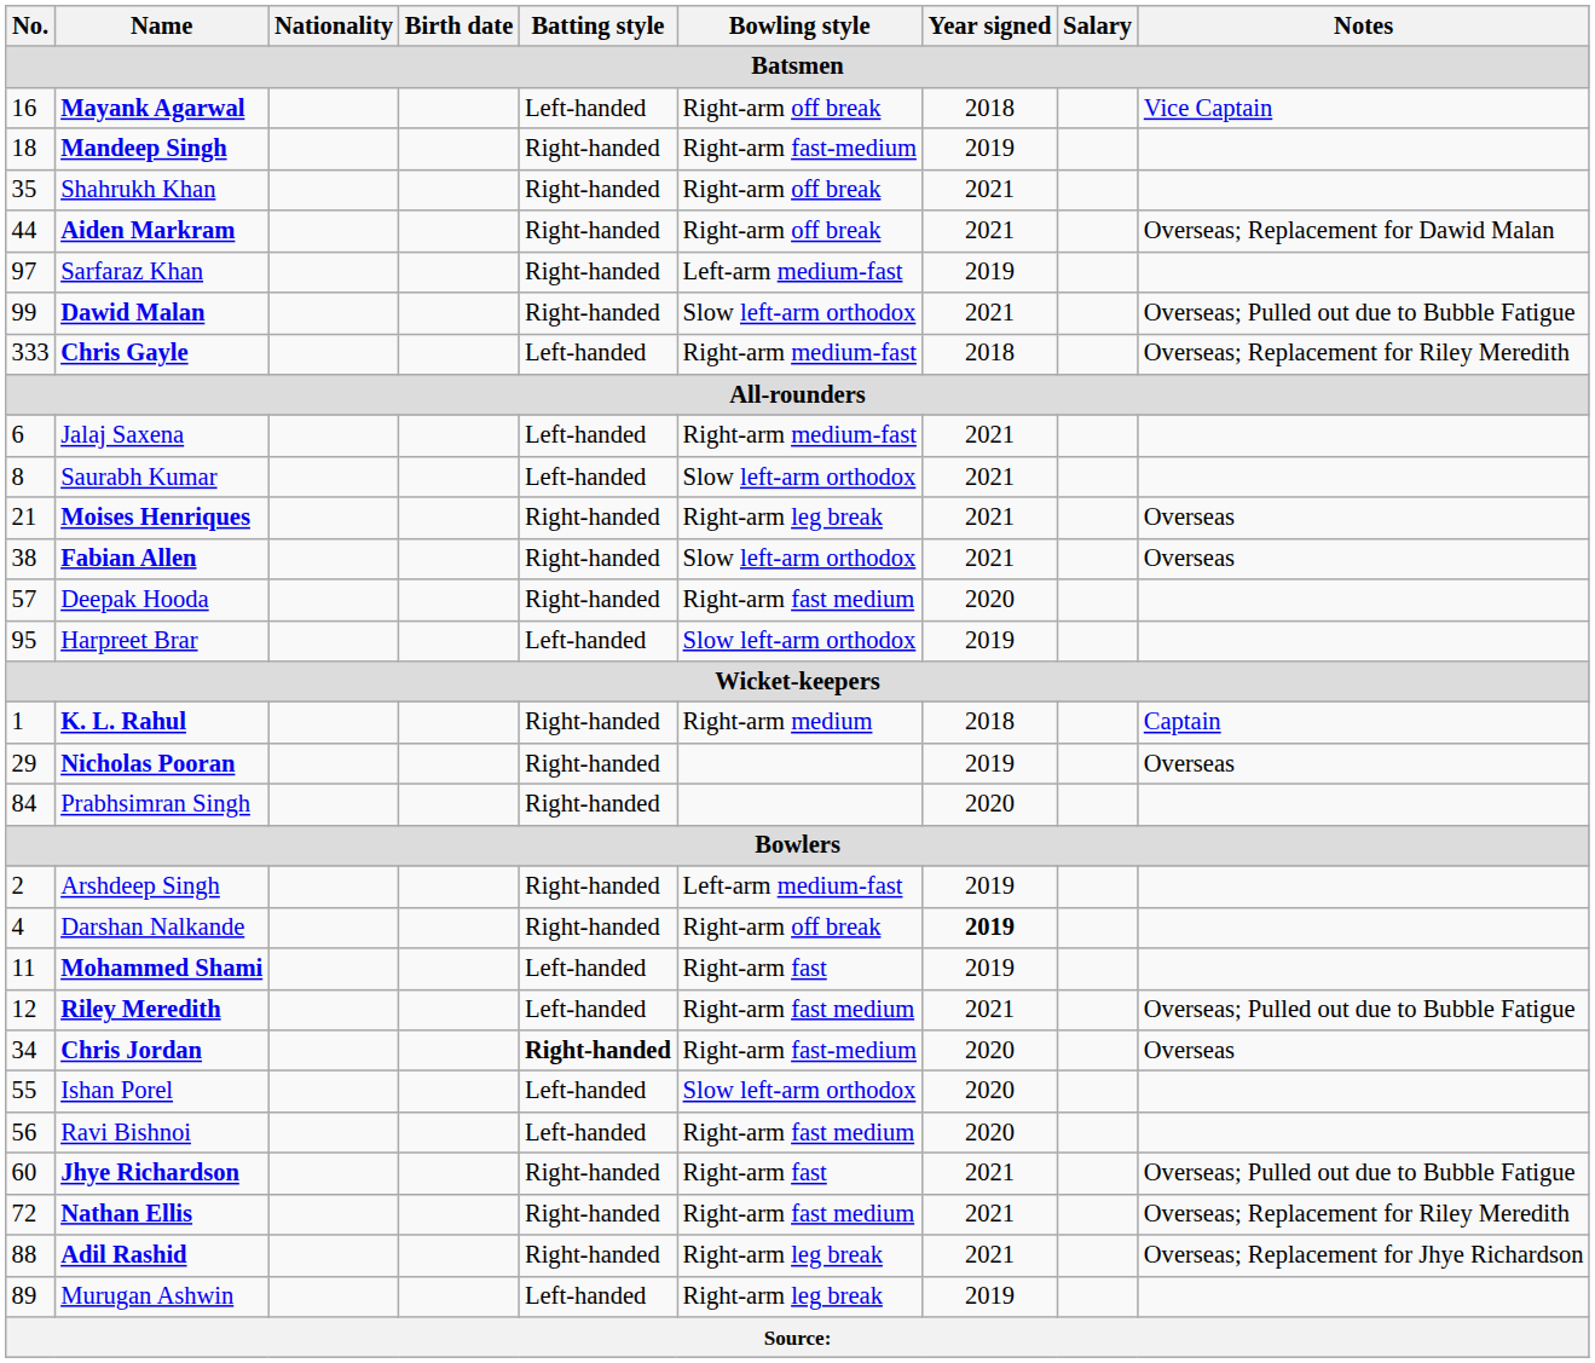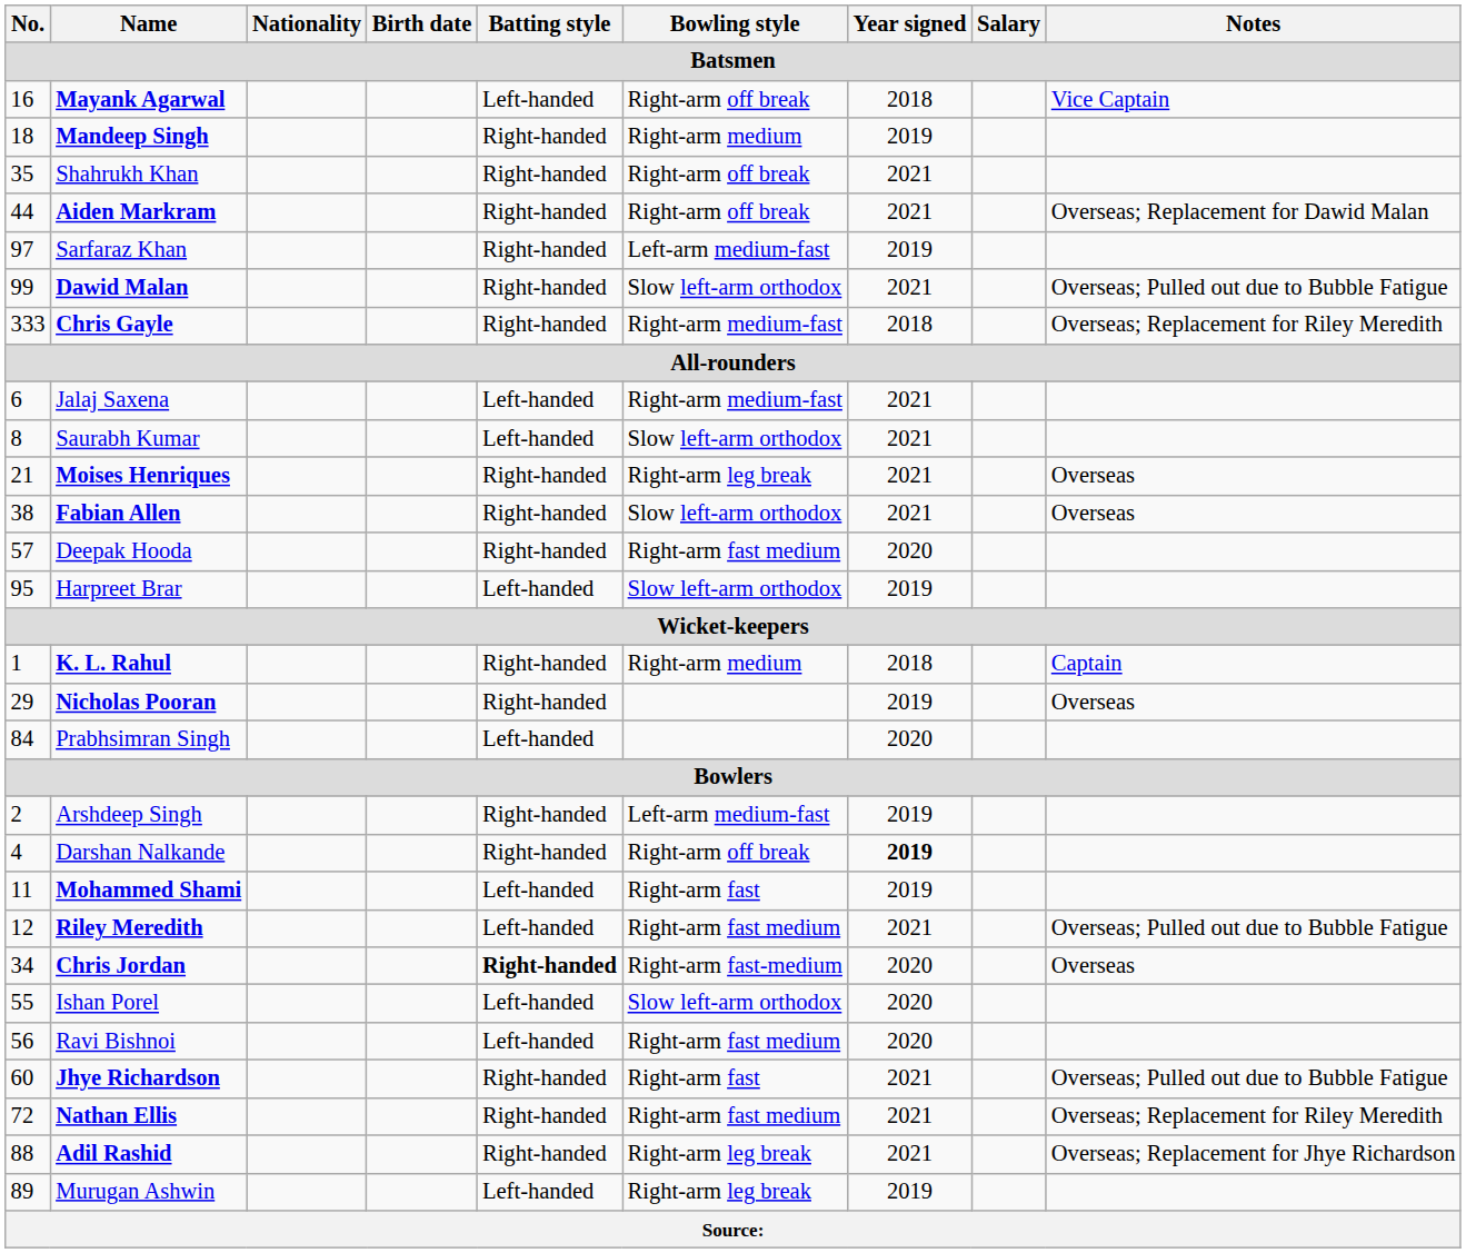Mandeep Singh | Bowling style: Right-arm fast-medium -> Right-arm medium
Chris Gayle | Batting style: Left-handed -> Right-handed
Prabhsimran Singh | Batting style: Right-handed -> Left-handed
